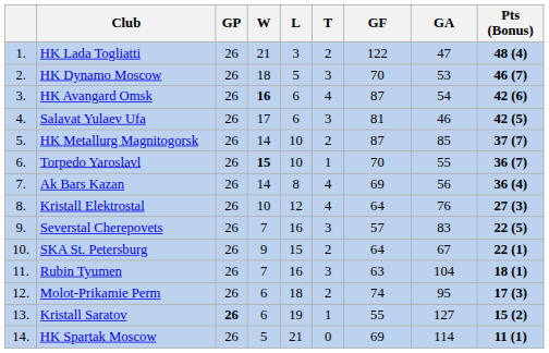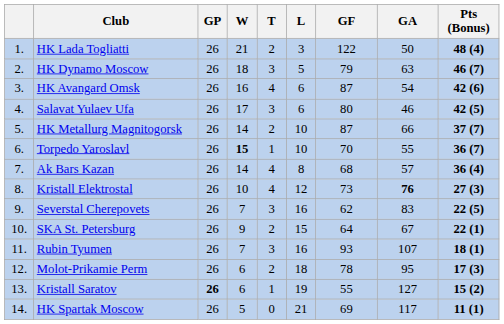columns swapped: T <-> L
HK Lada Togliatti | GA: 47 -> 50
HK Dynamo Moscow | GF: 70 -> 79
HK Dynamo Moscow | GA: 53 -> 63
HK Avangard Omsk | W: bold -> normal
Salavat Yulaev Ufa | GF: 81 -> 80
HK Metallurg Magnitogorsk | GA: 85 -> 66
Ak Bars Kazan | GF: 69 -> 68
Ak Bars Kazan | GA: 56 -> 57
Kristall Elektrostal | GF: 64 -> 73
Kristall Elektrostal | GA: normal -> bold
Severstal Cherepovets | GF: 57 -> 62
Rubin Tyumen | GF: 63 -> 93
Rubin Tyumen | GA: 104 -> 107
Molot-Prikamie Perm | GF: 74 -> 78
HK Spartak Moscow | GA: 114 -> 117
